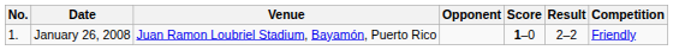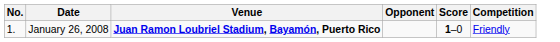- column: Result | 2–2
January 26, 2008 | Venue: normal -> bold
